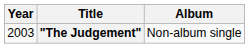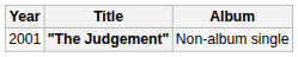"The Judgement" | Year: 2003 -> 2001
